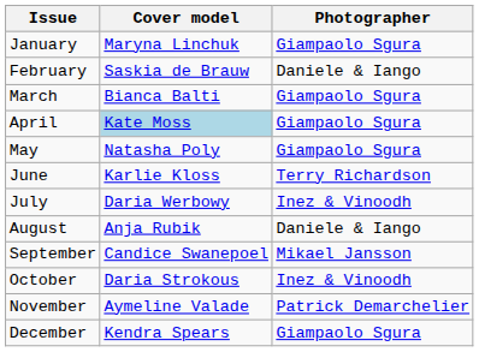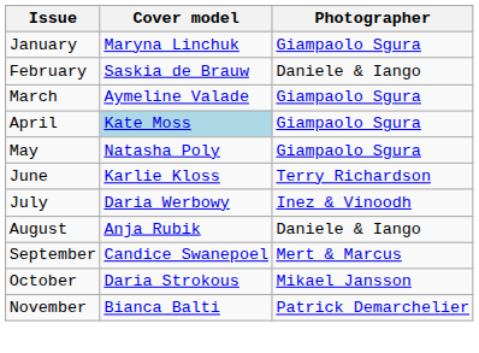March | Cover model: Bianca Balti -> Aymeline Valade
September | Photographer: Mikael Jansson -> Mert & Marcus
October | Photographer: Inez & Vinoodh -> Mikael Jansson
November | Cover model: Aymeline Valade -> Bianca Balti
- row: December | Kendra Spears | Giampaolo Sgura
